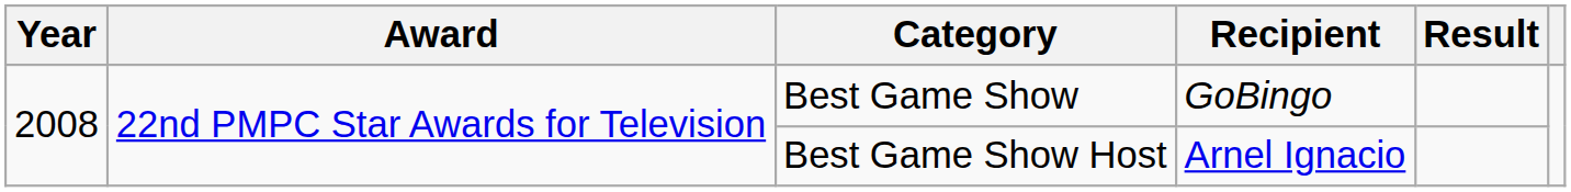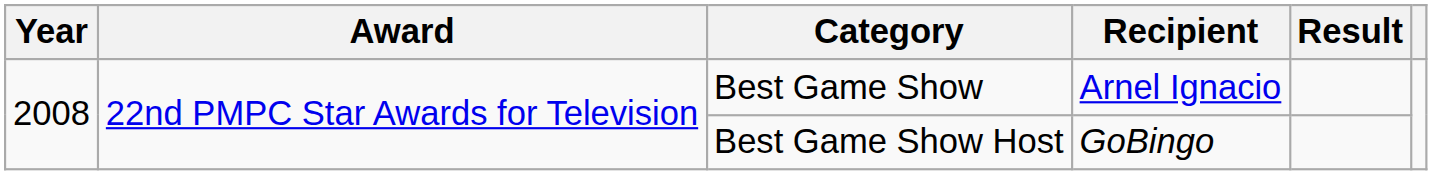Best Game Show | Recipient: GoBingo -> Arnel Ignacio
Best Game Show Host | Recipient: Arnel Ignacio -> GoBingo
